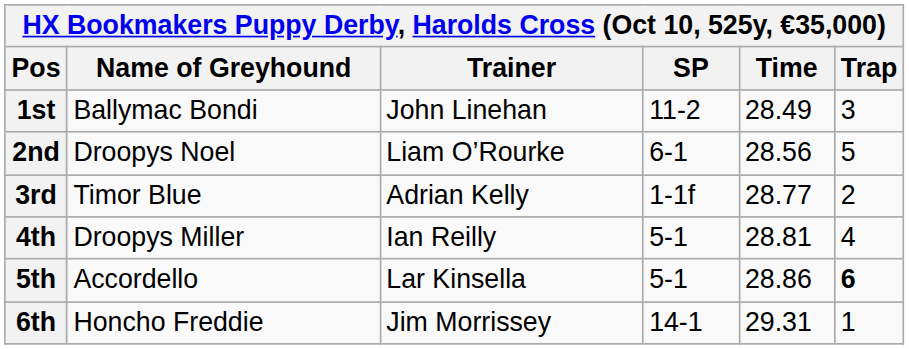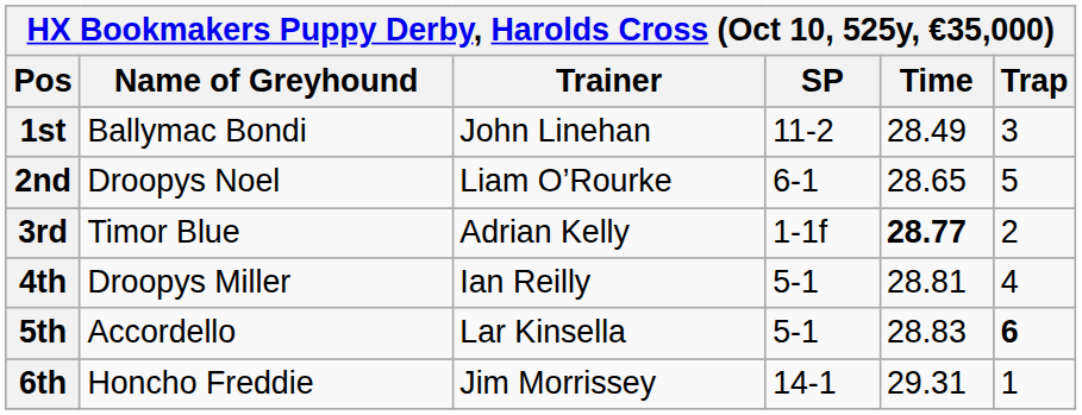2nd | Time: 28.56 -> 28.65
3rd | Time: normal -> bold
5th | Time: 28.86 -> 28.83
